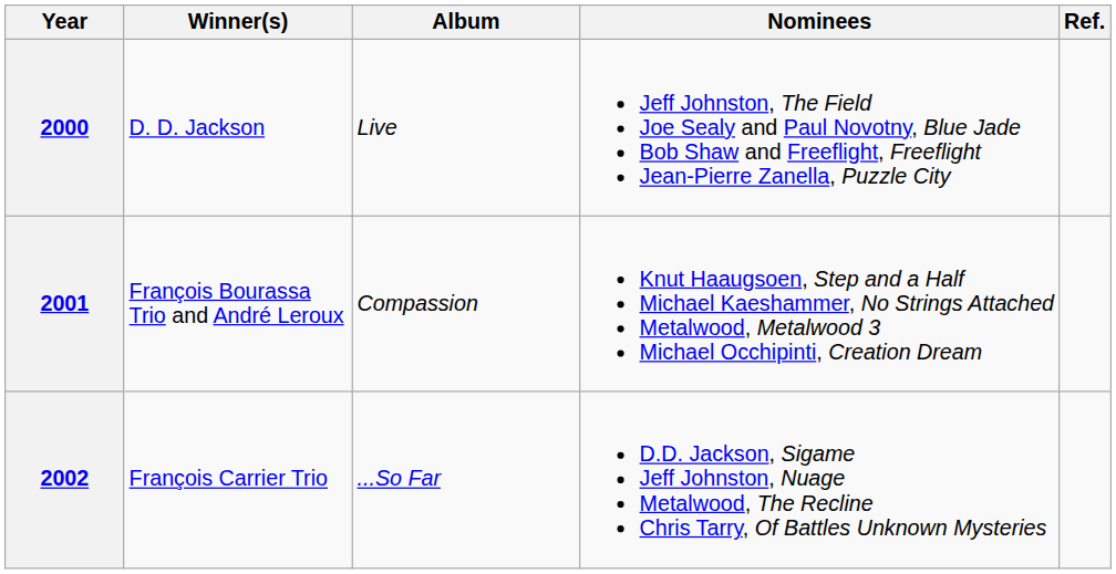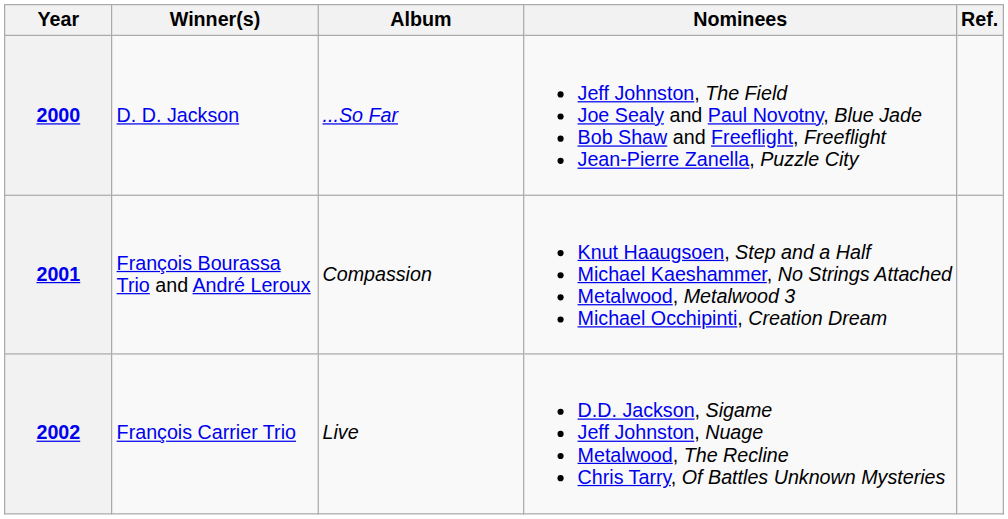2000 | Album: Live -> ...So Far
2002 | Album: ...So Far -> Live
